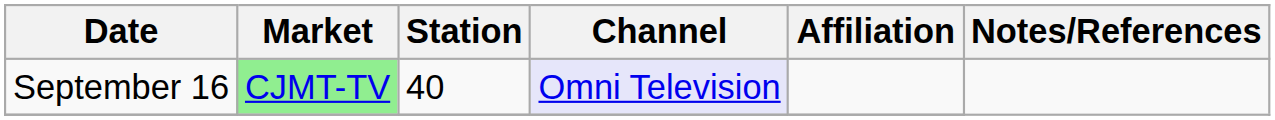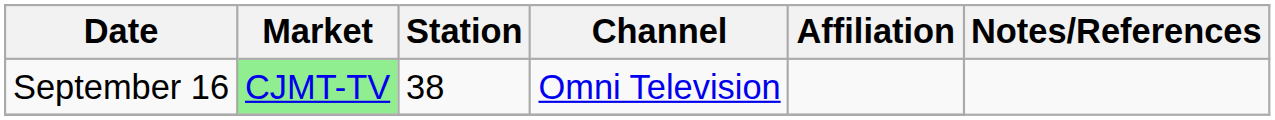September 16 | Station: 40 -> 38
September 16 | Channel: lavender background -> no background
